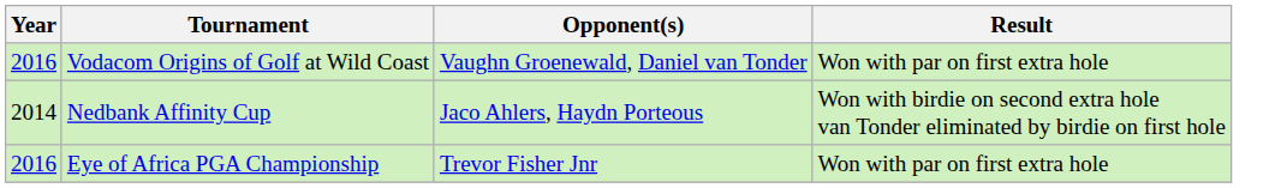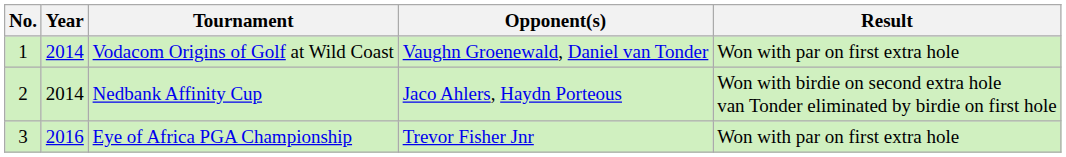+ column: No. | 1 | 2 | 3
Vodacom Origins of Golf at Wild Coast | Year: 2016 -> 2014
